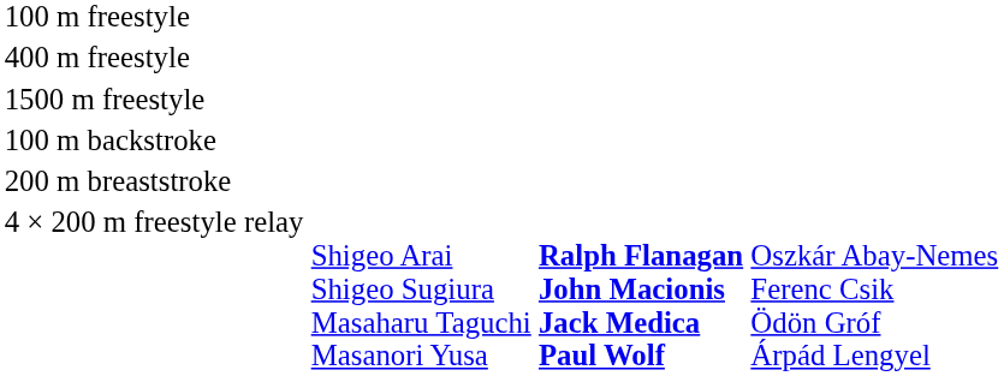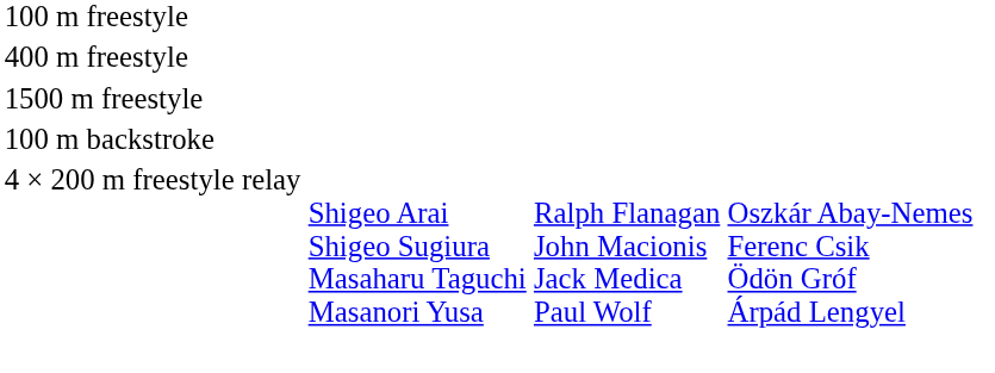- row: 200 m breaststroke
4 × 200 m freestyle relay | column 3: bold -> normal
